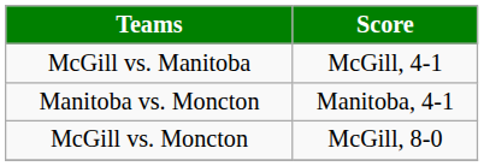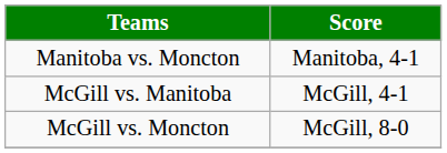rows swapped: McGill vs. Manitoba <-> Manitoba vs. Moncton
